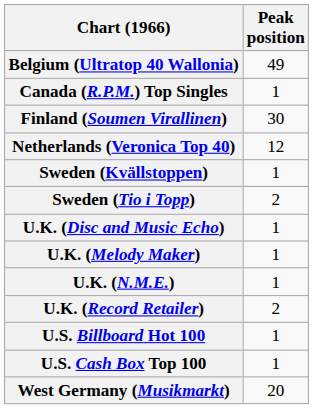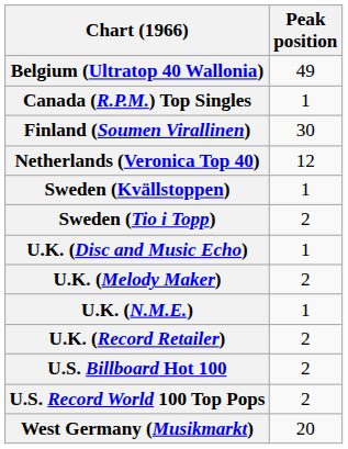U.K. (Melody Maker) | Peak position: 1 -> 2
U.S. Billboard Hot 100 | Peak position: 1 -> 2
- row: U.S. Cash Box Top 100 | 1
+ row: U.S. Record World 100 Top Pops | 2
